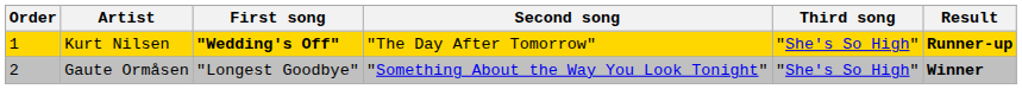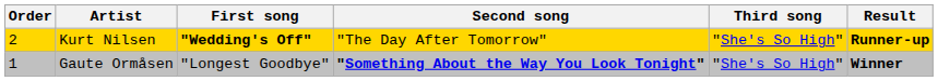Kurt Nilsen | Order: 1 -> 2
Gaute Ormåsen | Order: 2 -> 1
Gaute Ormåsen | Second song: normal -> bold
